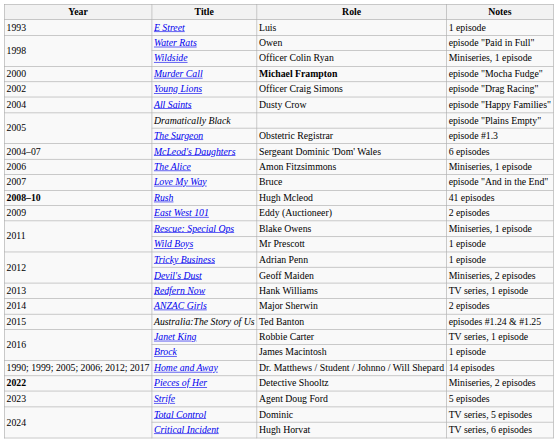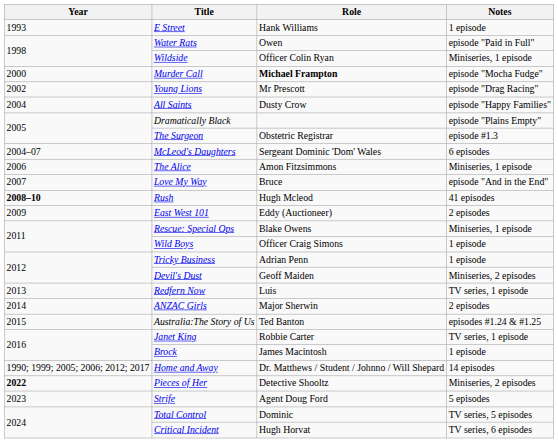E Street | Role: Luis -> Hank Williams
Young Lions | Role: Officer Craig Simons -> Mr Prescott
Wild Boys | Role: Mr Prescott -> Officer Craig Simons
Redfern Now | Role: Hank Williams -> Luis
